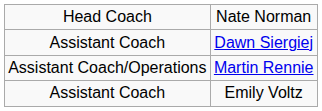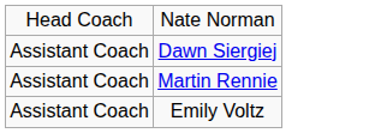Martin Rennie | column 1: Assistant Coach/Operations -> Assistant Coach
